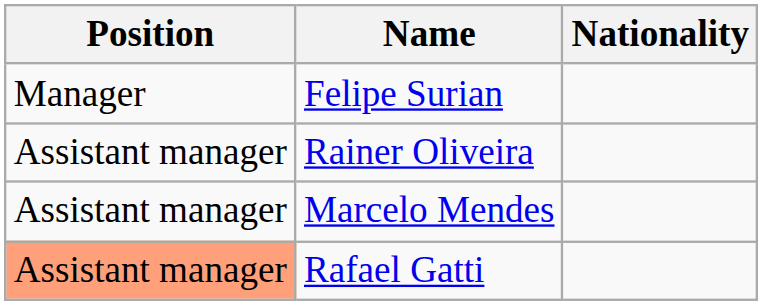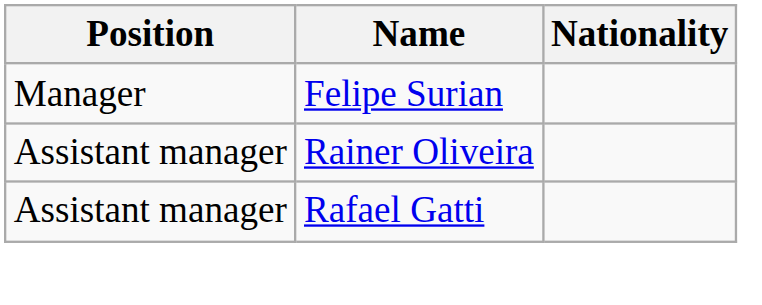- row: Assistant manager | Marcelo Mendes
Rafael Gatti | Position: lightsalmon background -> no background
